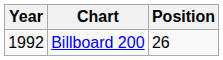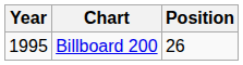Billboard 200 | Year: 1992 -> 1995
